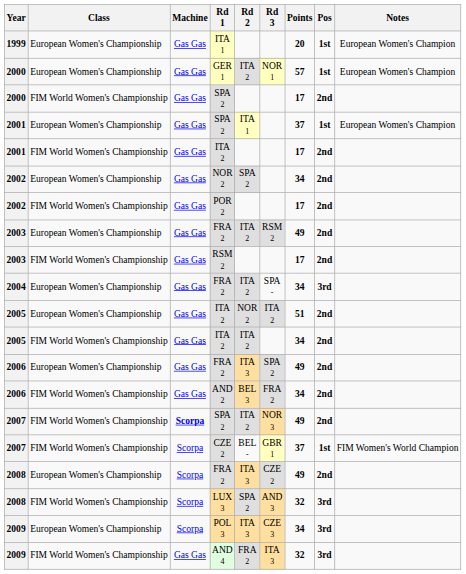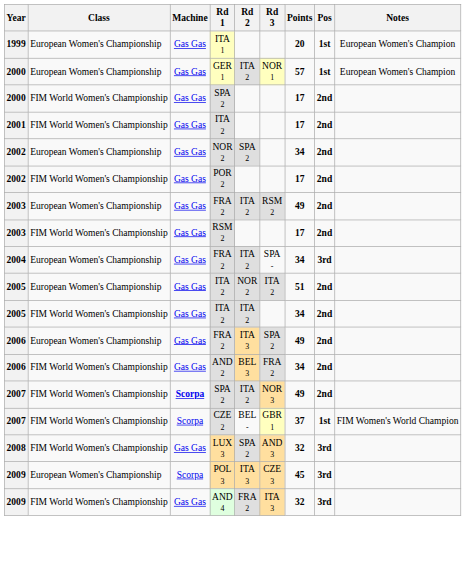- row: 2001 | European Women's Championship | Gas Gas | SPA 2 | ITA 1 | 37 | 1st | European Women's Champion
- row: 2008 | European Women's Championship | Scorpa | FRA 2 | ITA 3 | CZE 2 | 49 | 2nd
LUX 3 | Machine: Scorpa -> Gas Gas
POL 3 | Points: 34 -> 45
